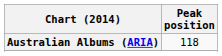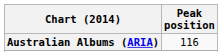Australian Albums (ARIA) | Peak position: 118 -> 116
